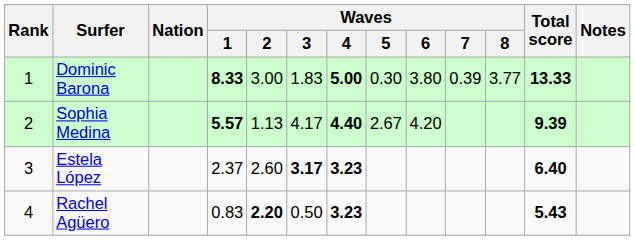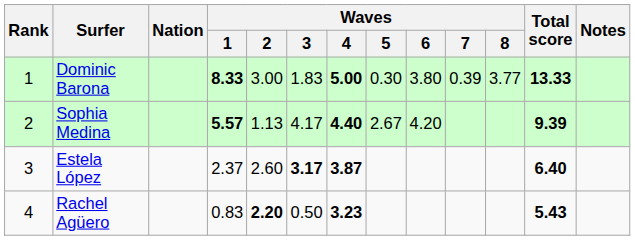Estela López | Waves / 4: 3.23 -> 3.87
